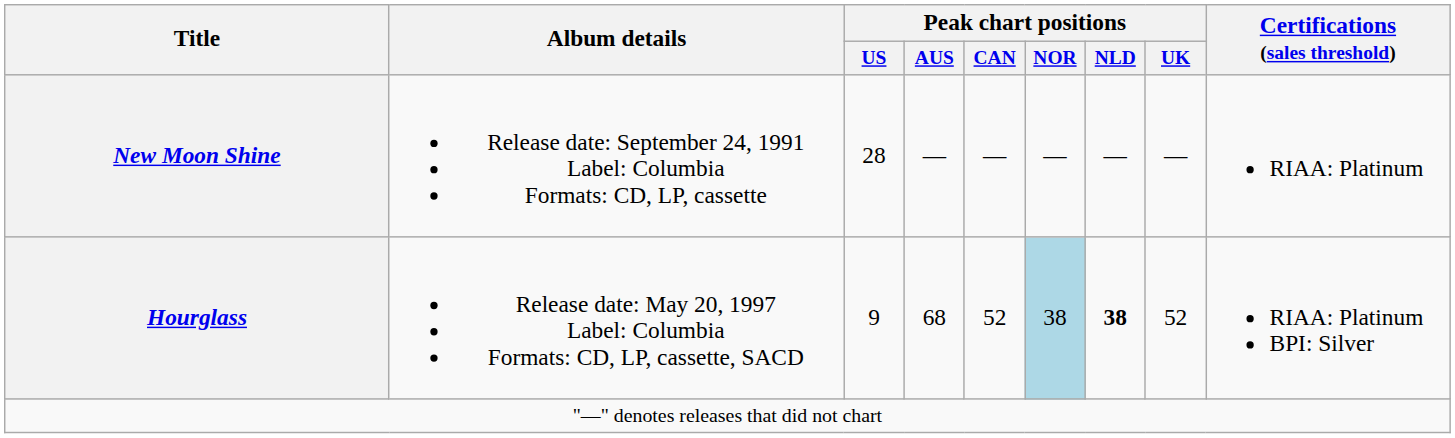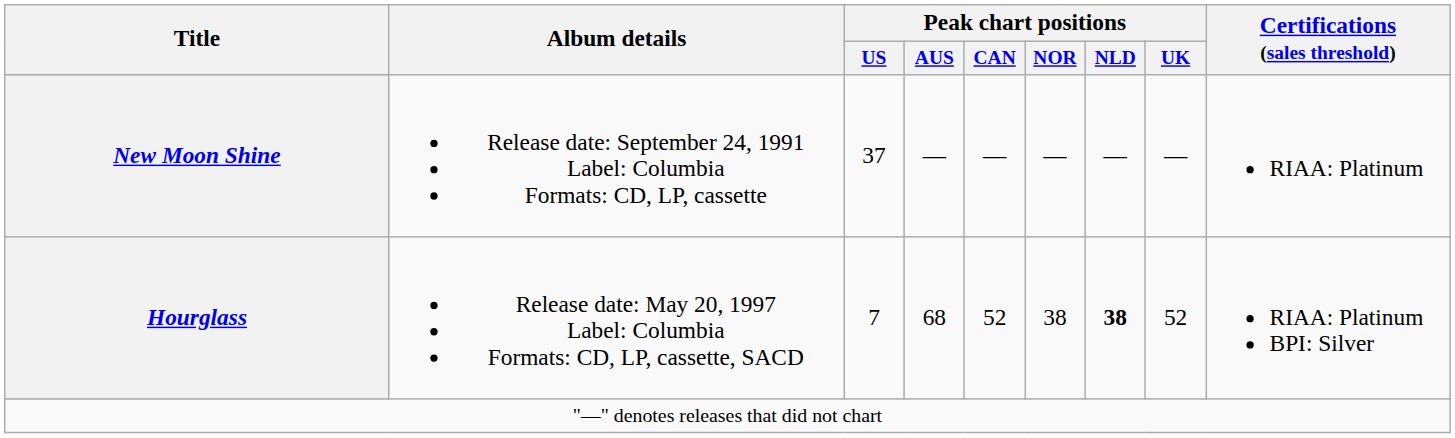New Moon Shine | Peak chart positions / US: 28 -> 37
Hourglass | Peak chart positions / US: 9 -> 7
Hourglass | Peak chart positions / NOR: lightblue background -> no background
